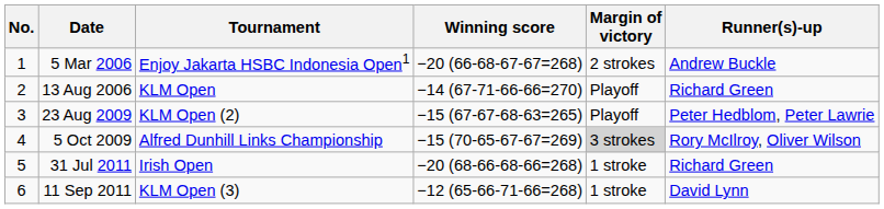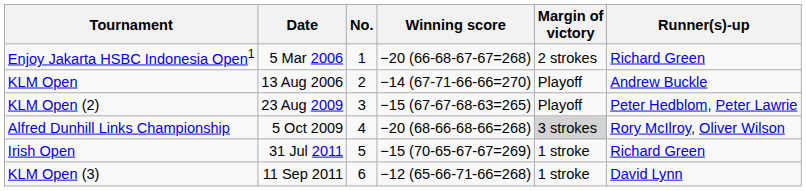columns swapped: No. <-> Tournament
5 Mar 2006 | Runner(s)-up: Andrew Buckle -> Richard Green
13 Aug 2006 | Runner(s)-up: Richard Green -> Andrew Buckle
5 Oct 2009 | Winning score: −15 (70-65-67-67=269) -> −20 (68-66-68-66=268)
31 Jul 2011 | Winning score: −20 (68-66-68-66=268) -> −15 (70-65-67-67=269)
